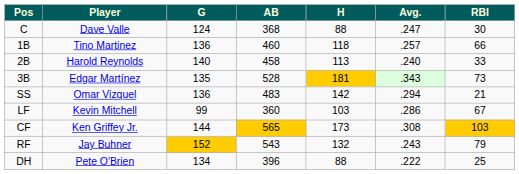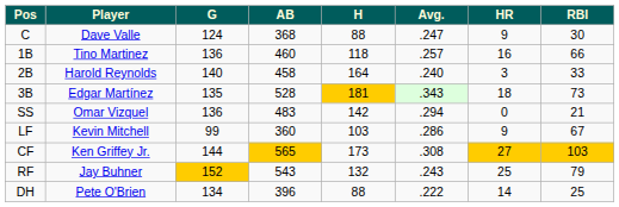+ column: HR | 9 | 16 | 3 | 18 | 0 | 9 | 27 | 25 | 14
2B | H: 113 -> 164
